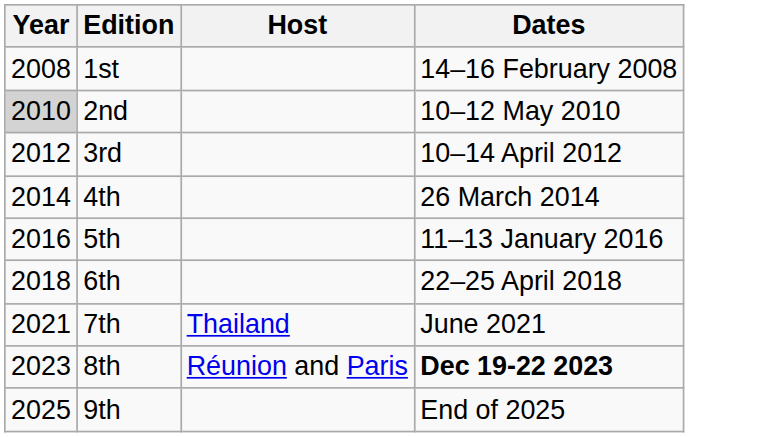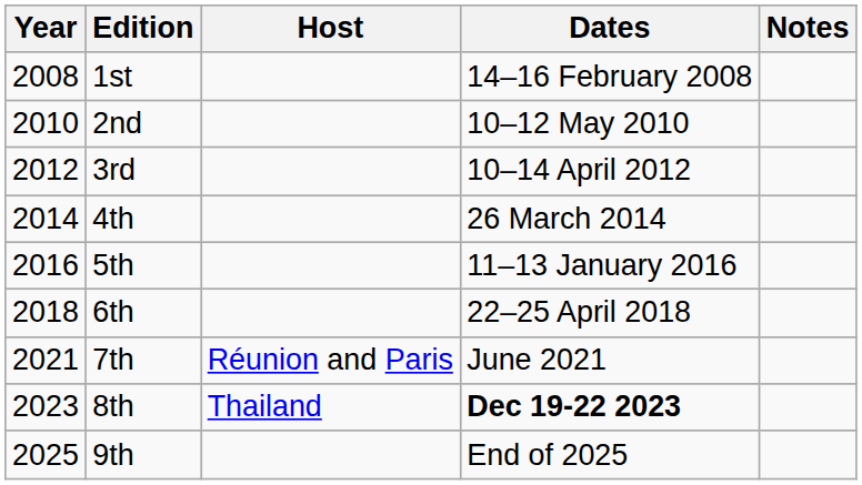+ column: Notes
2nd | Year: lightgrey background -> no background
7th | Host: Thailand -> Réunion and Paris
8th | Host: Réunion and Paris -> Thailand
